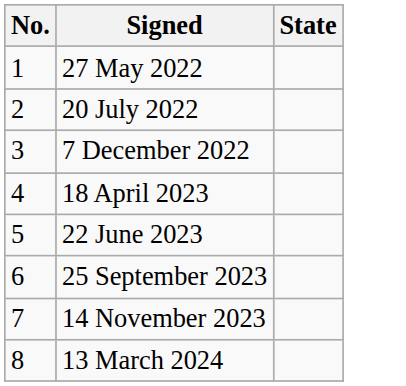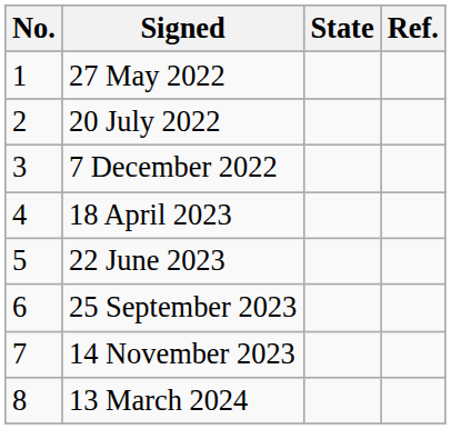+ column: Ref.
